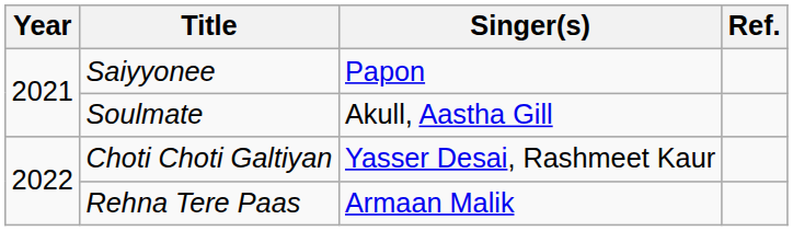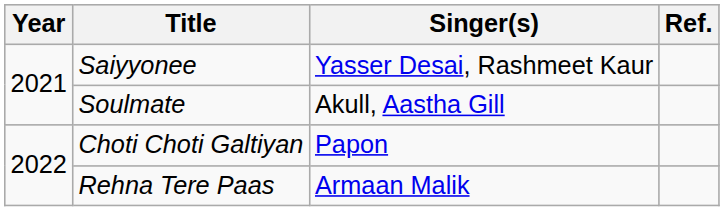Saiyyonee | Singer(s): Papon -> Yasser Desai, Rashmeet Kaur
Choti Choti Galtiyan | Singer(s): Yasser Desai, Rashmeet Kaur -> Papon
